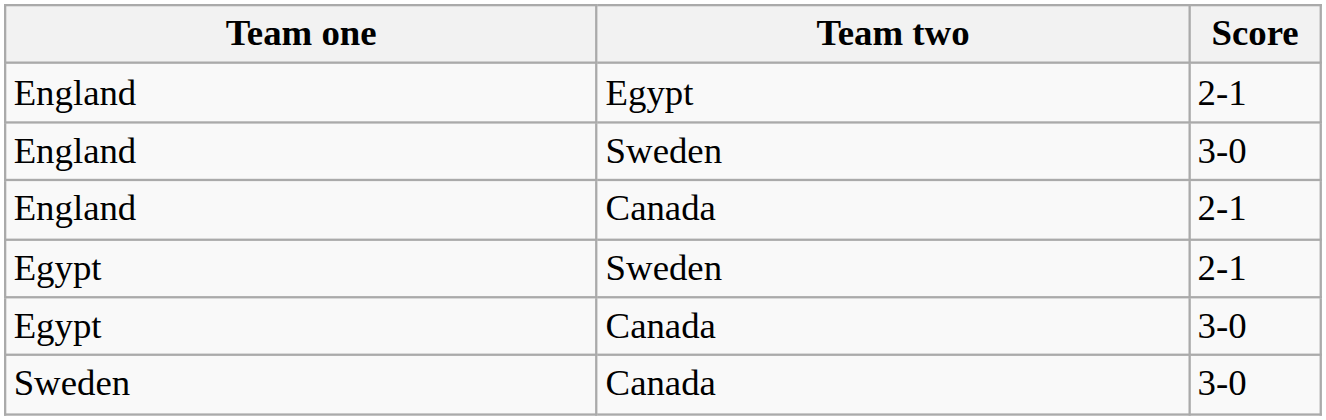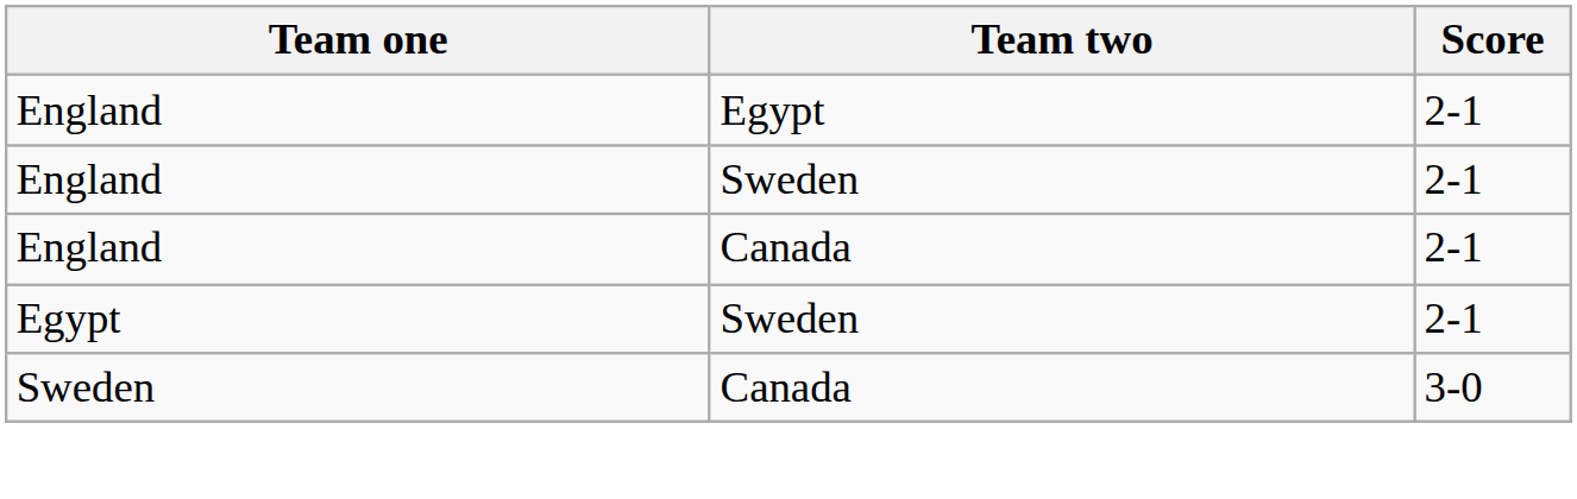England / Sweden | Score: 3-0 -> 2-1
- row: Egypt | Canada | 3-0
